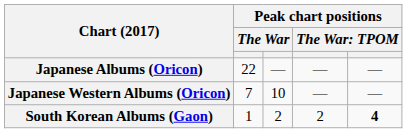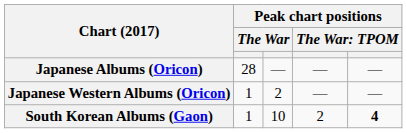Japanese Albums (Oricon) | column 2: 22 -> 28
Japanese Western Albums (Oricon) | column 2: 7 -> 1
Japanese Western Albums (Oricon) | column 3: 10 -> 2
South Korean Albums (Gaon) | column 3: 2 -> 10
